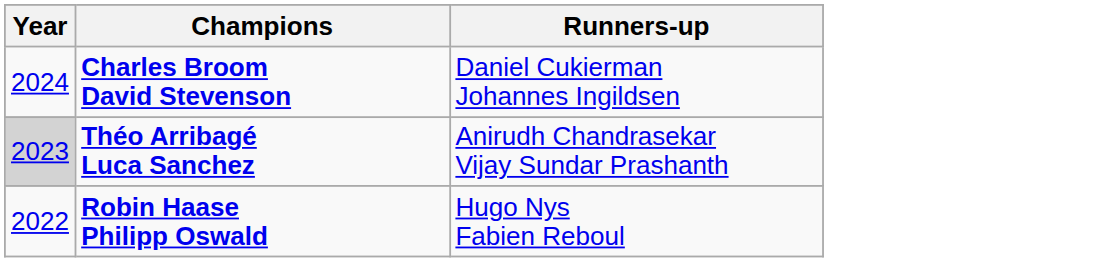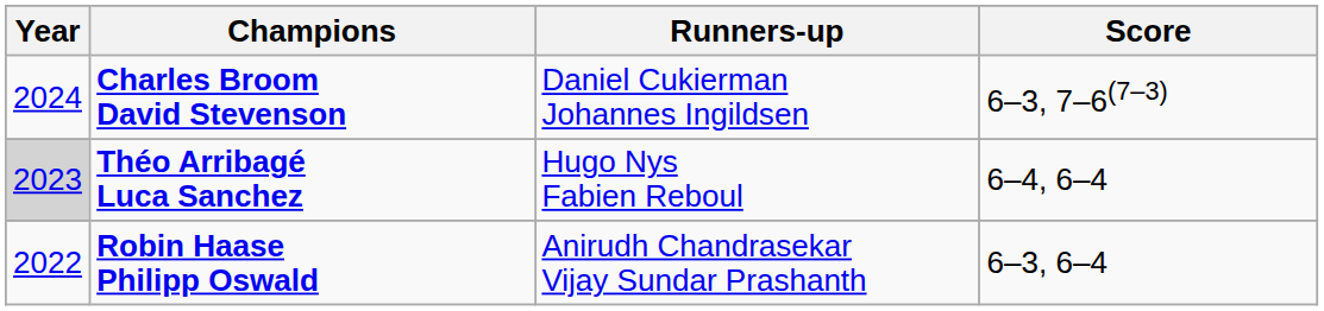+ column: Score | 6–3, 7–6(7–3) | 6–4, 6–4 | 6–3, 6–4
Théo Arribagé Luca Sanchez | Runners-up: Anirudh Chandrasekar Vijay Sundar Prashanth -> Hugo Nys Fabien Reboul
Robin Haase Philipp Oswald | Runners-up: Hugo Nys Fabien Reboul -> Anirudh Chandrasekar Vijay Sundar Prashanth
